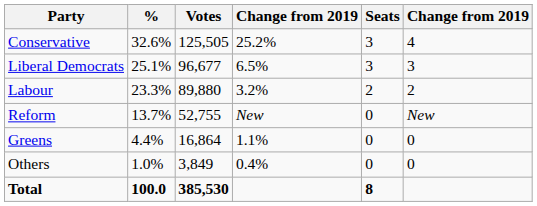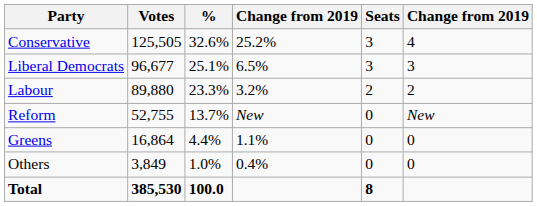columns swapped: Votes <-> %
